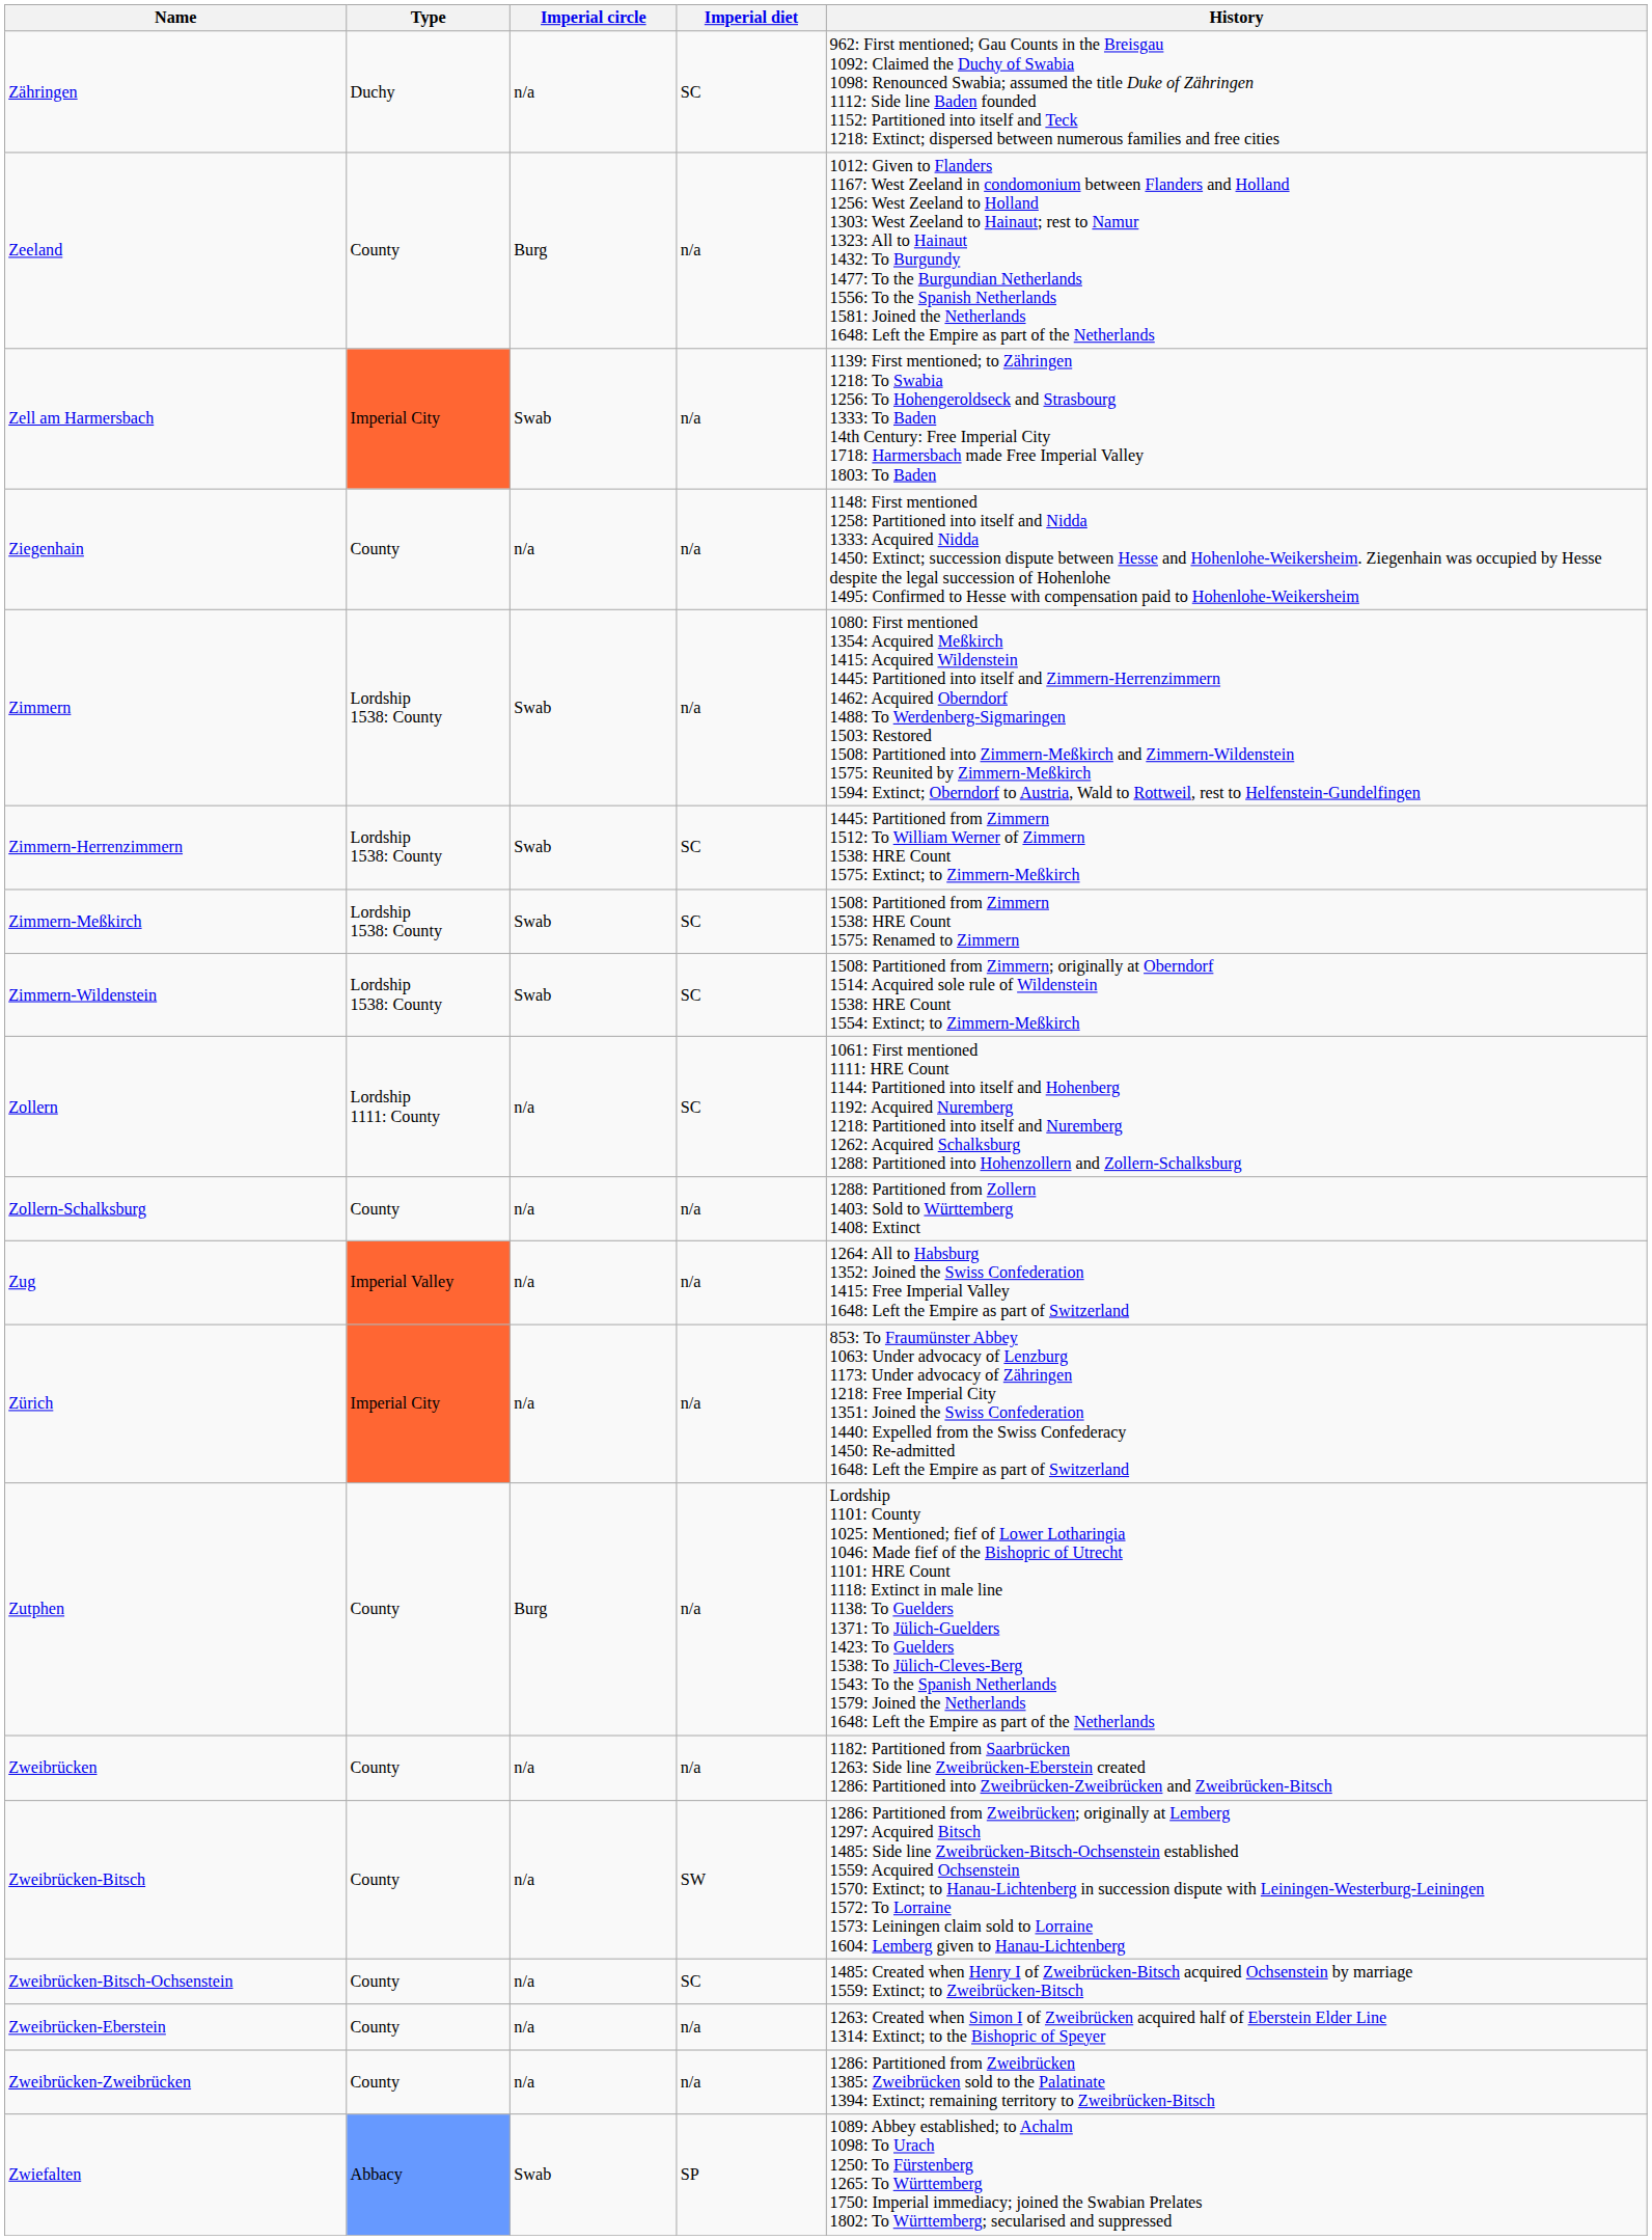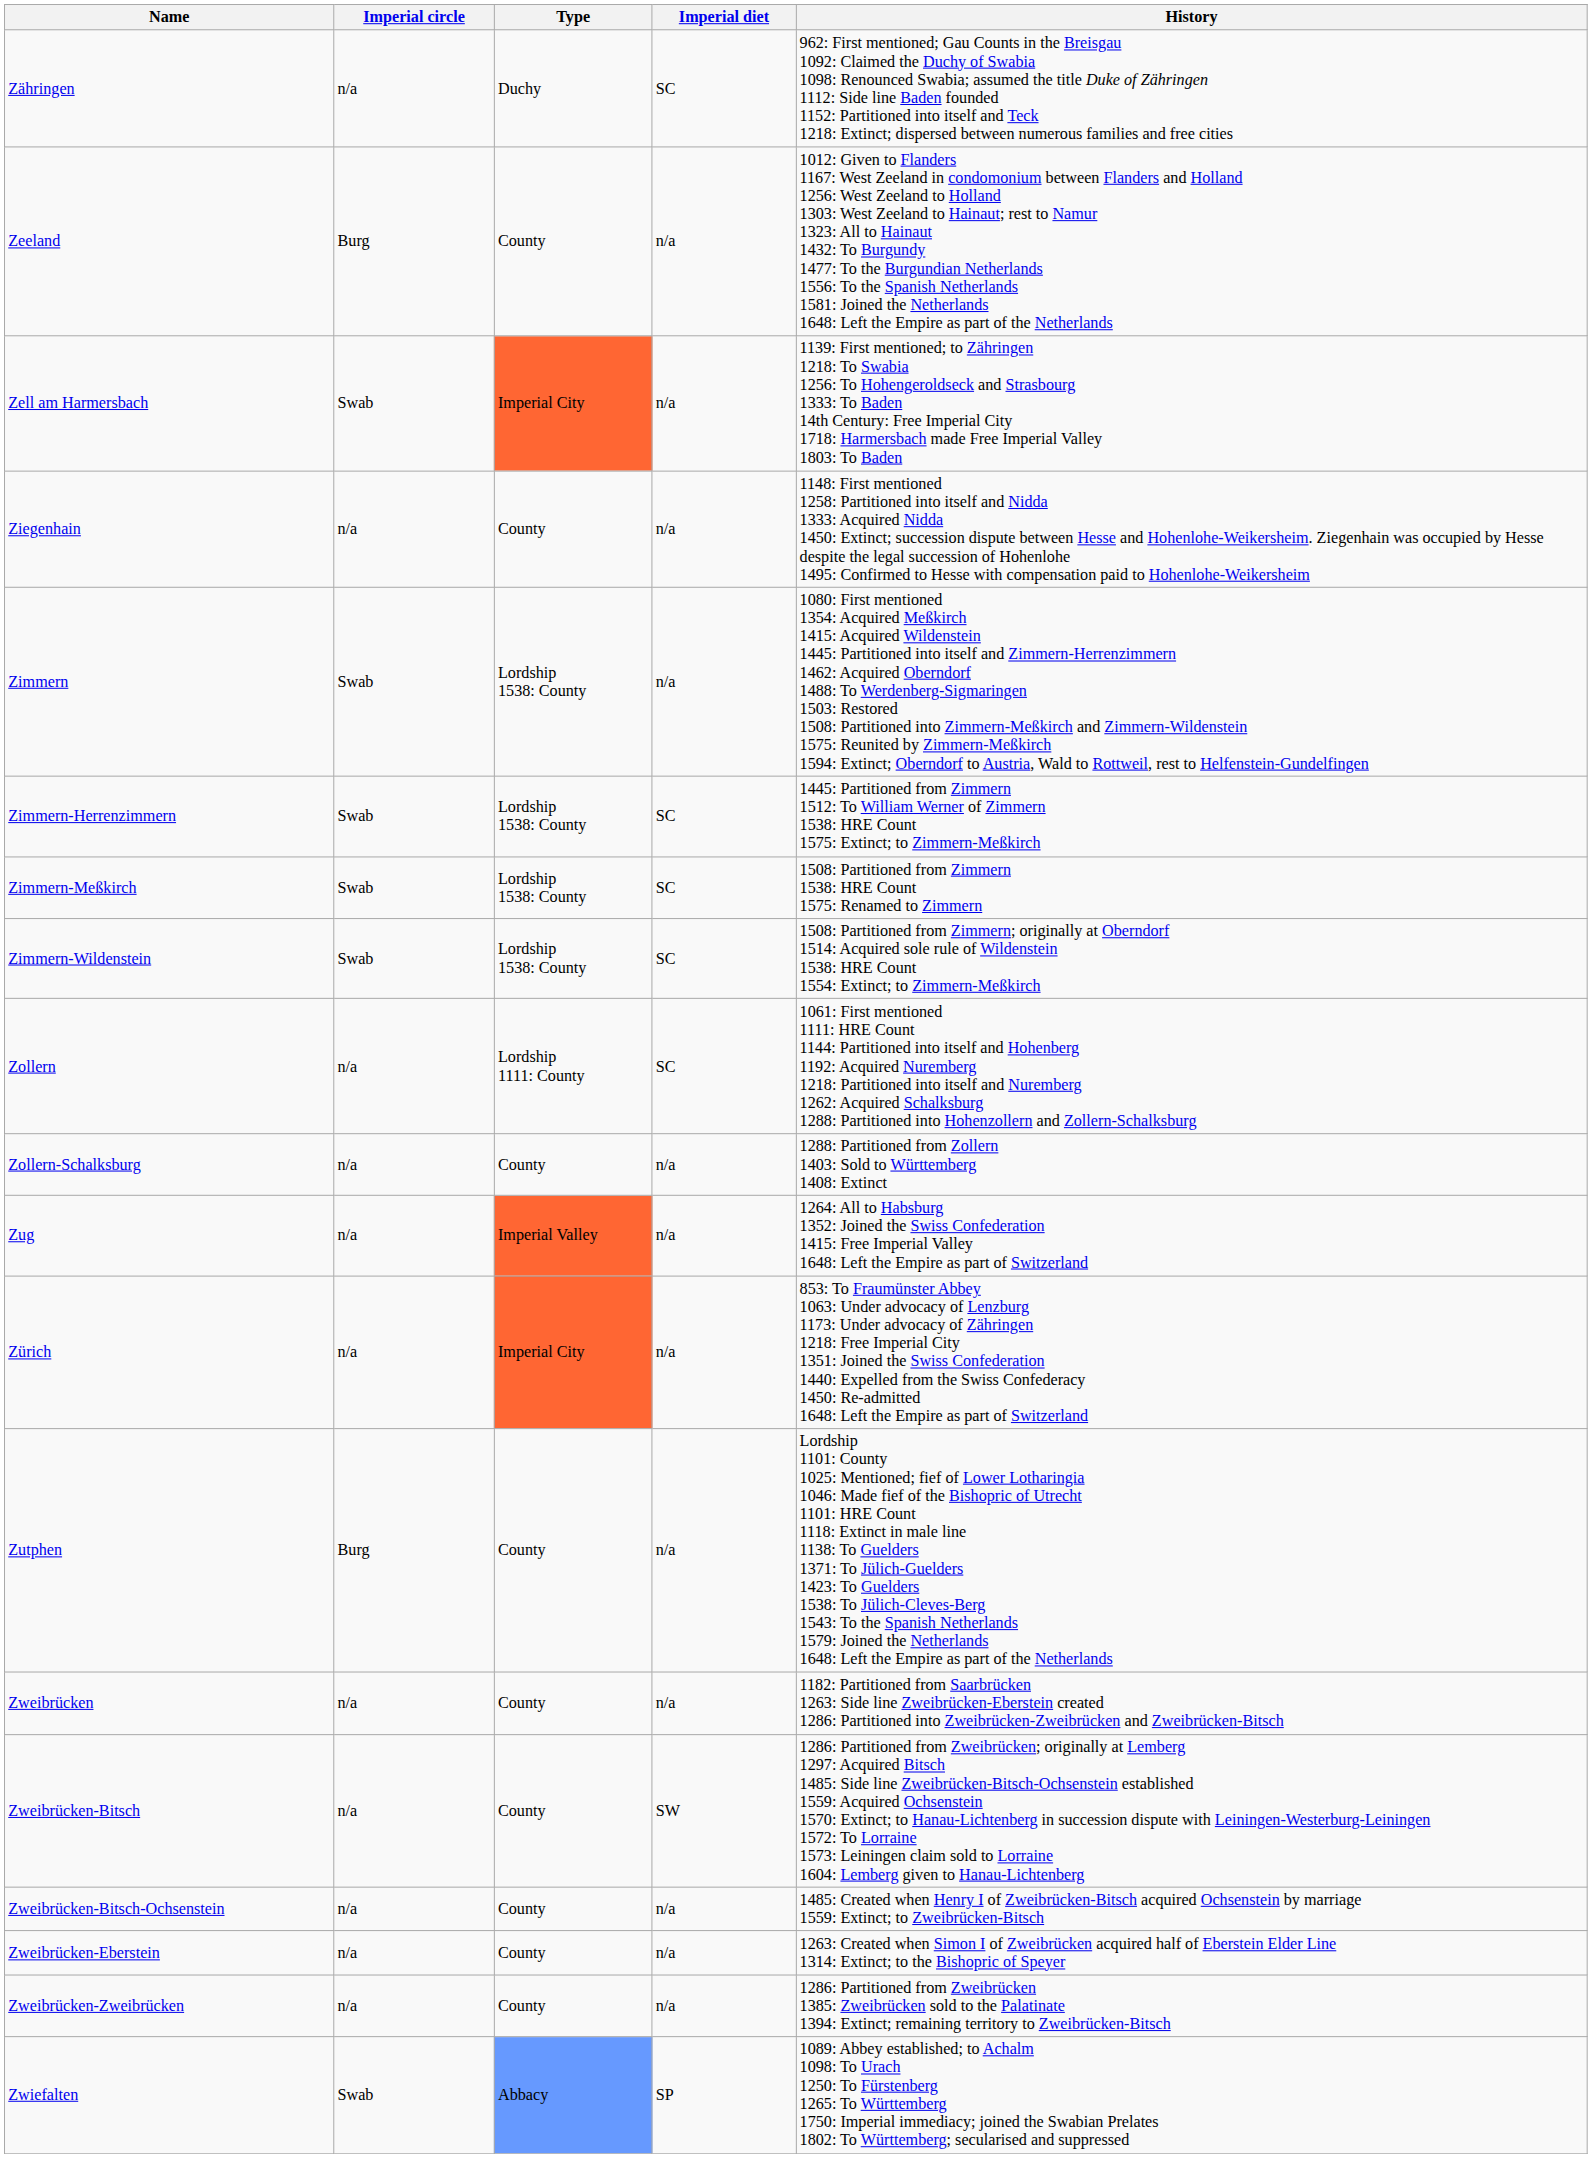columns swapped: Type <-> Imperial circle
Zweibrücken-Bitsch-Ochsenstein | Imperial diet: SC -> n/a
